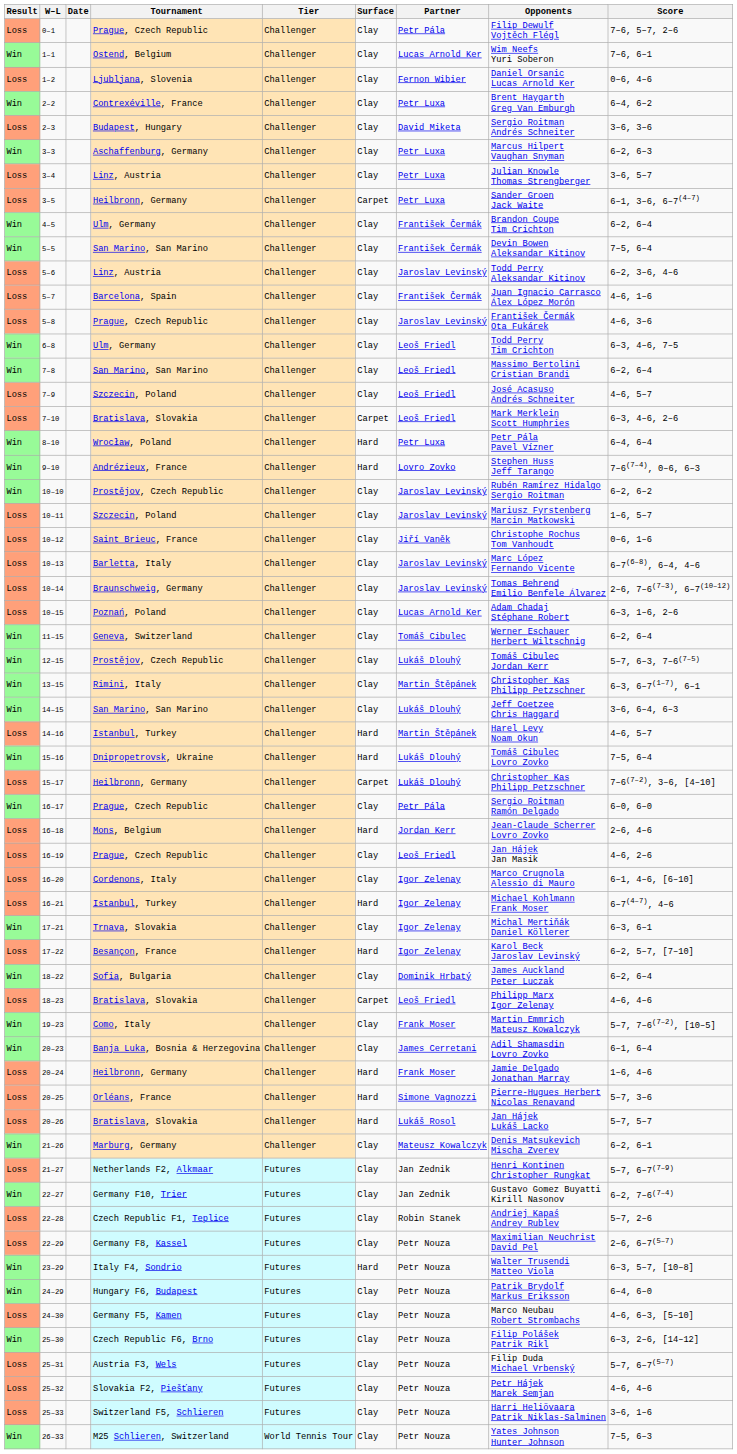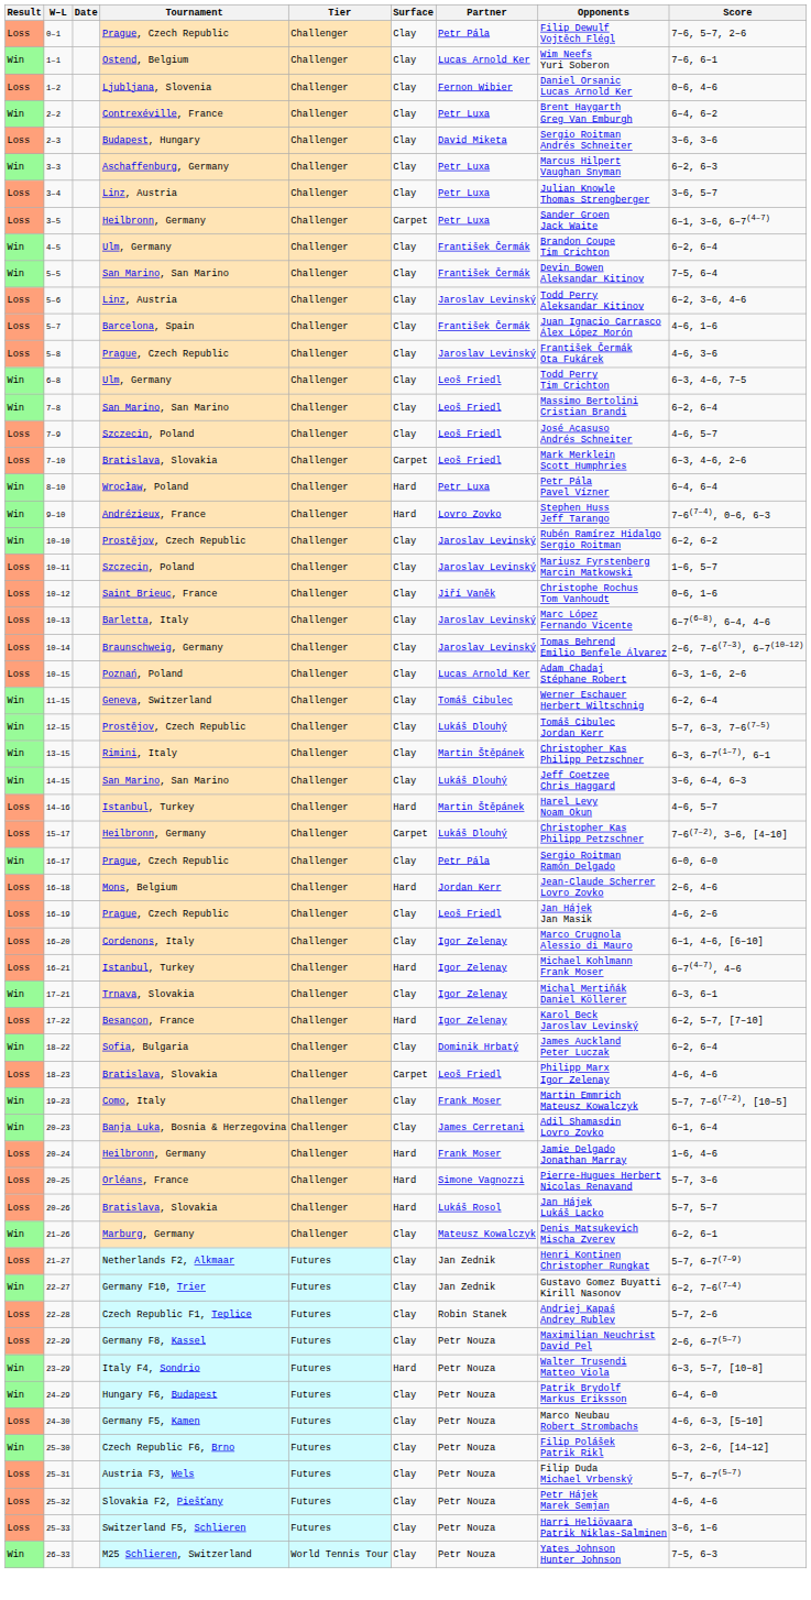- row: Win | 15–16 | Dnipropetrovsk, Ukraine | Challenger | Hard | Lukáš Dlouhý | Tomáš Cibulec Lovro Zovko | 7–5, 6–4
